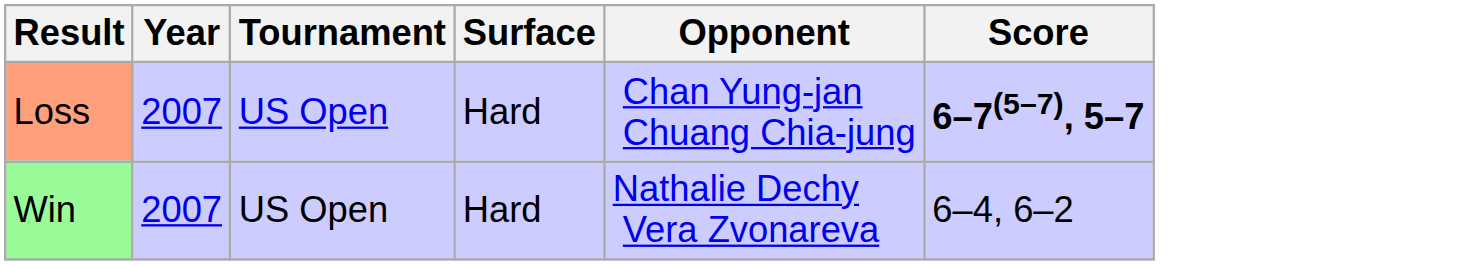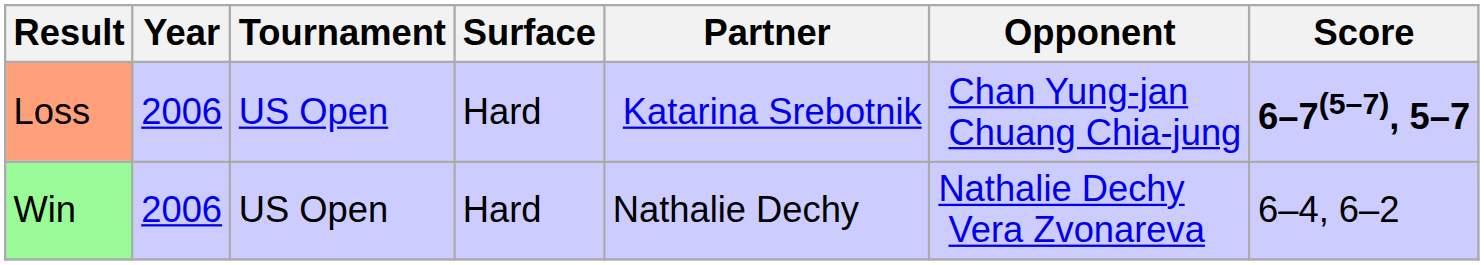+ column: Partner | Katarina Srebotnik | Nathalie Dechy
Loss | Year: 2007 -> 2006
Win | Year: 2007 -> 2006
